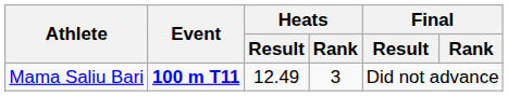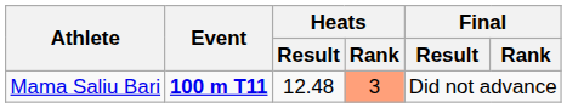Mama Saliu Bari | Heats / Result: 12.49 -> 12.48
Mama Saliu Bari | Heats / Rank: no background -> lightsalmon background
